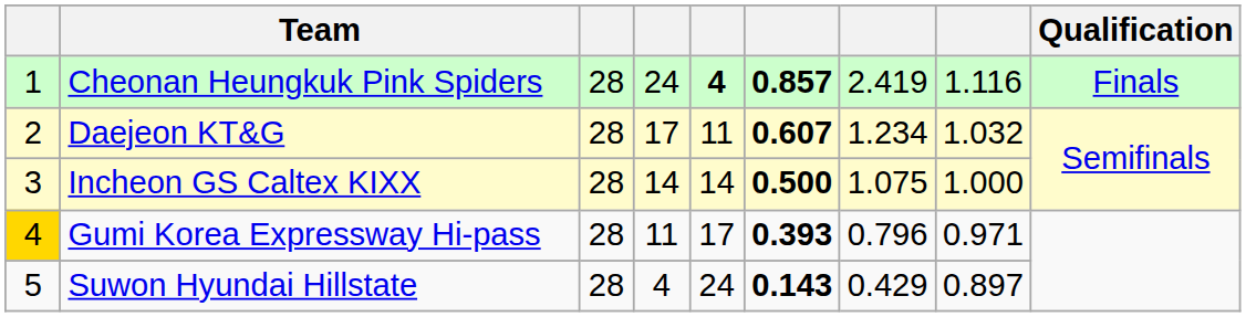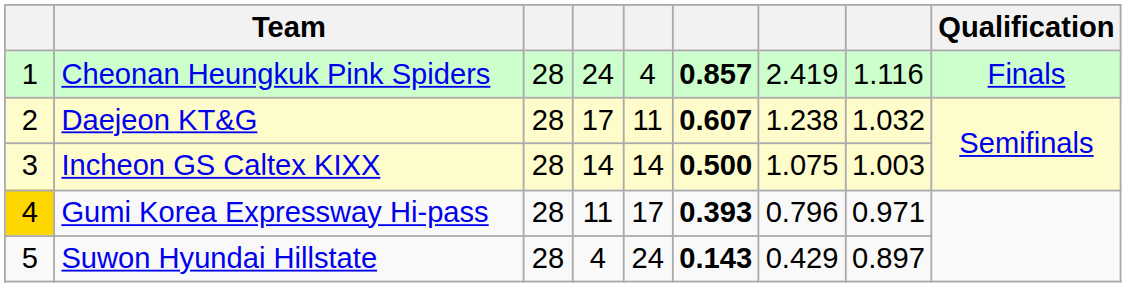Cheonan Heungkuk Pink Spiders | column 5: bold -> normal
Daejeon KT&G | column 7: 1.234 -> 1.238
Incheon GS Caltex KIXX | column 8: 1.000 -> 1.003
